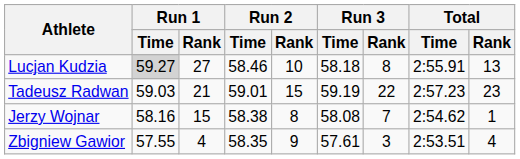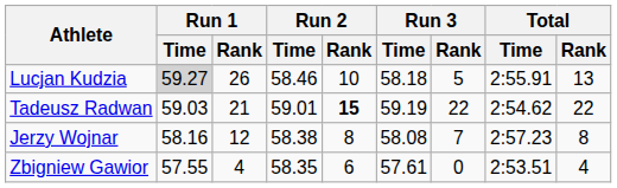Lucjan Kudzia | Run 1 / Rank: 27 -> 26
Lucjan Kudzia | Run 3 / Rank: 8 -> 5
Tadeusz Radwan | Run 2 / Rank: normal -> bold
Tadeusz Radwan | Total / Time: 2:57.23 -> 2:54.62
Tadeusz Radwan | Total / Rank: 23 -> 22
Jerzy Wojnar | Run 1 / Rank: 15 -> 12
Jerzy Wojnar | Total / Time: 2:54.62 -> 2:57.23
Jerzy Wojnar | Total / Rank: 1 -> 8
Zbigniew Gawior | Run 2 / Rank: 9 -> 6
Zbigniew Gawior | Run 3 / Rank: 3 -> 0
